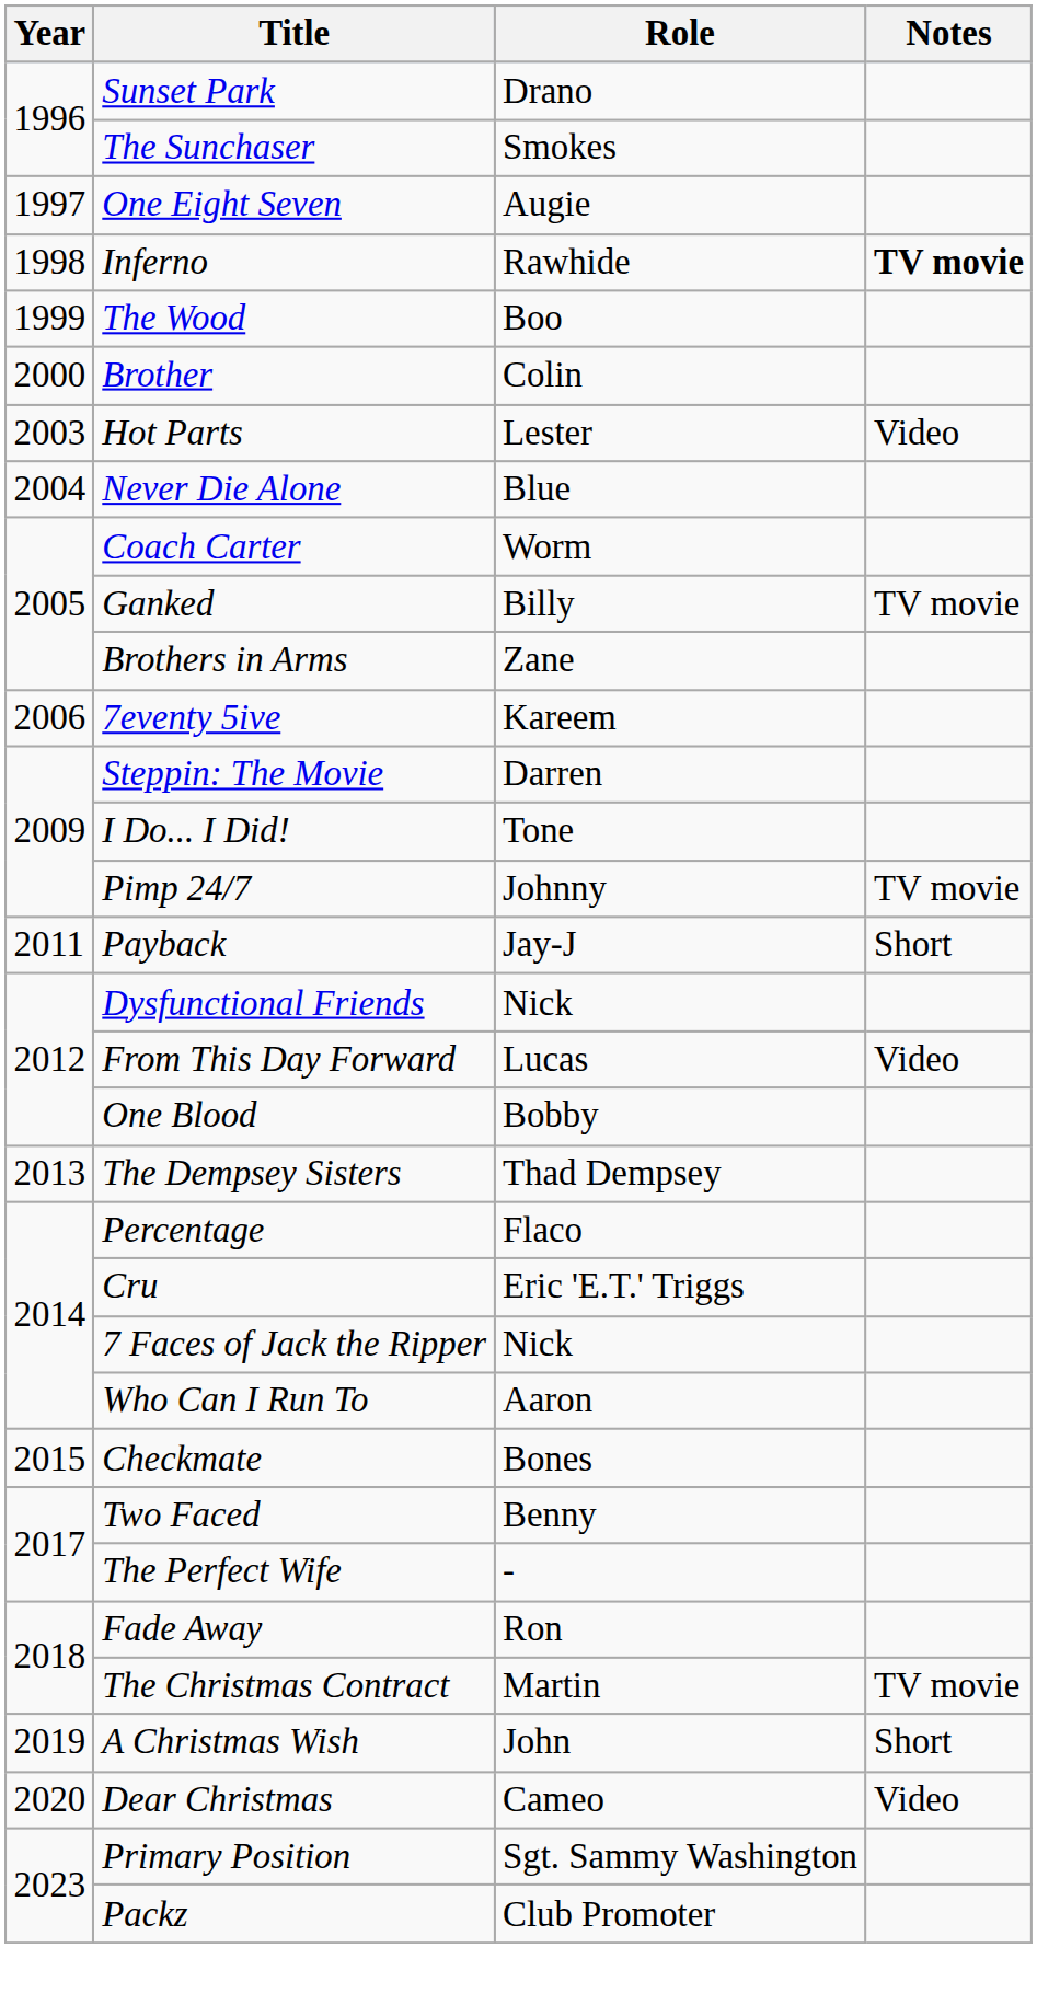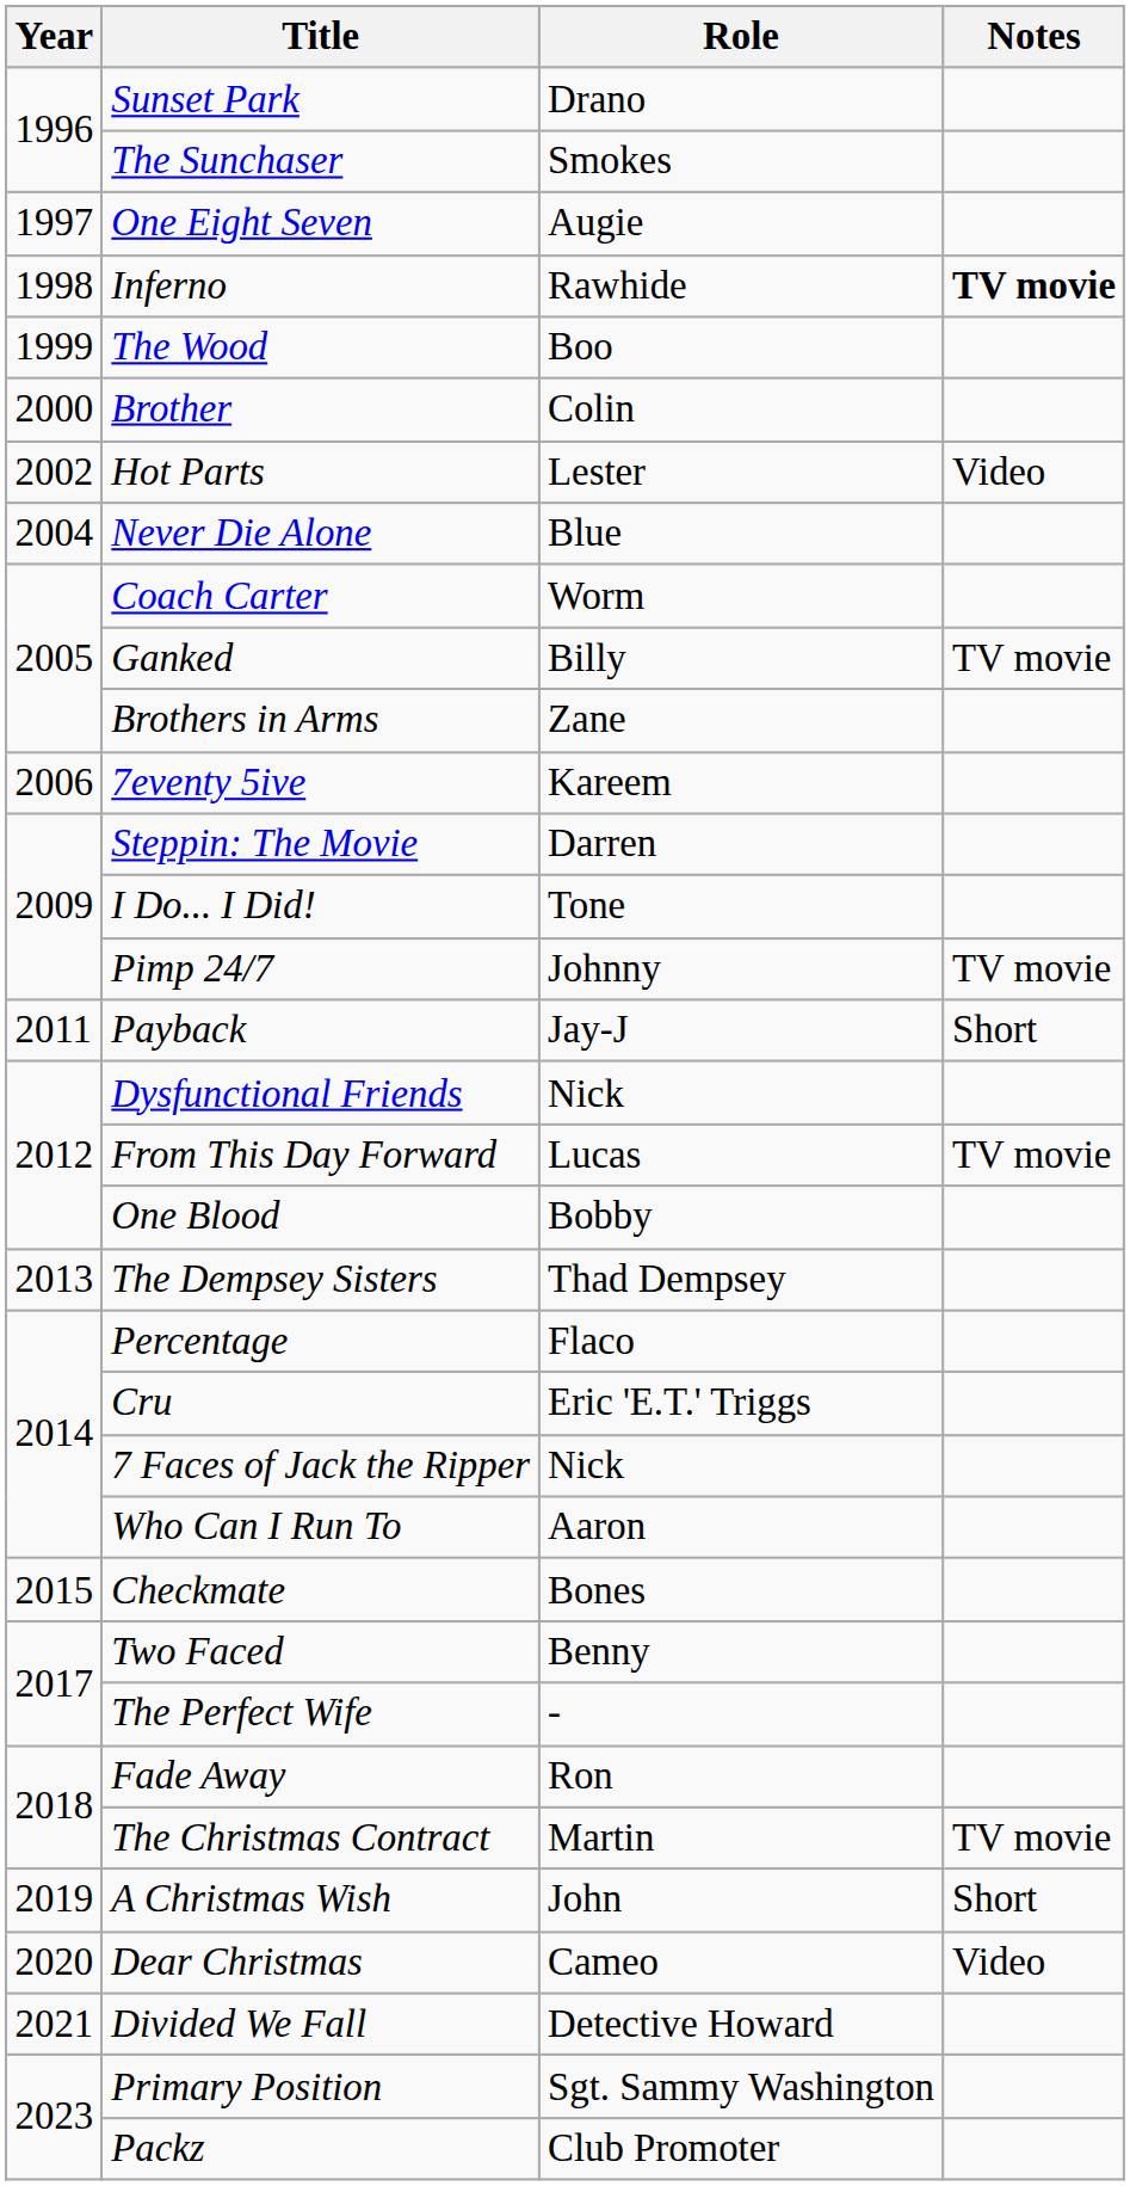Hot Parts | Year: 2003 -> 2002
From This Day Forward | Notes: Video -> TV movie
+ row: 2021 | Divided We Fall | Detective Howard
